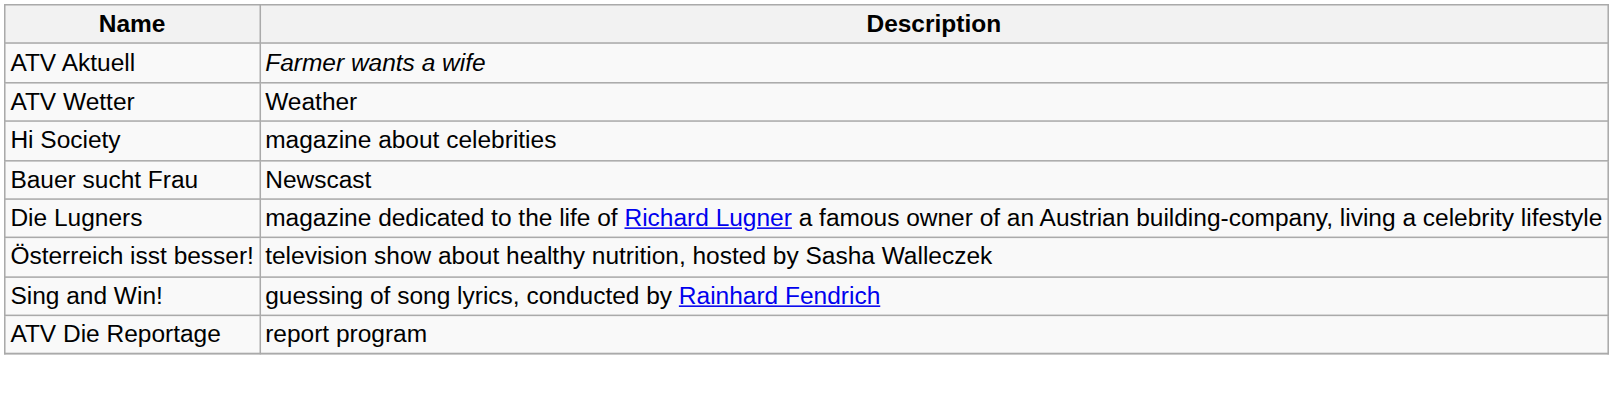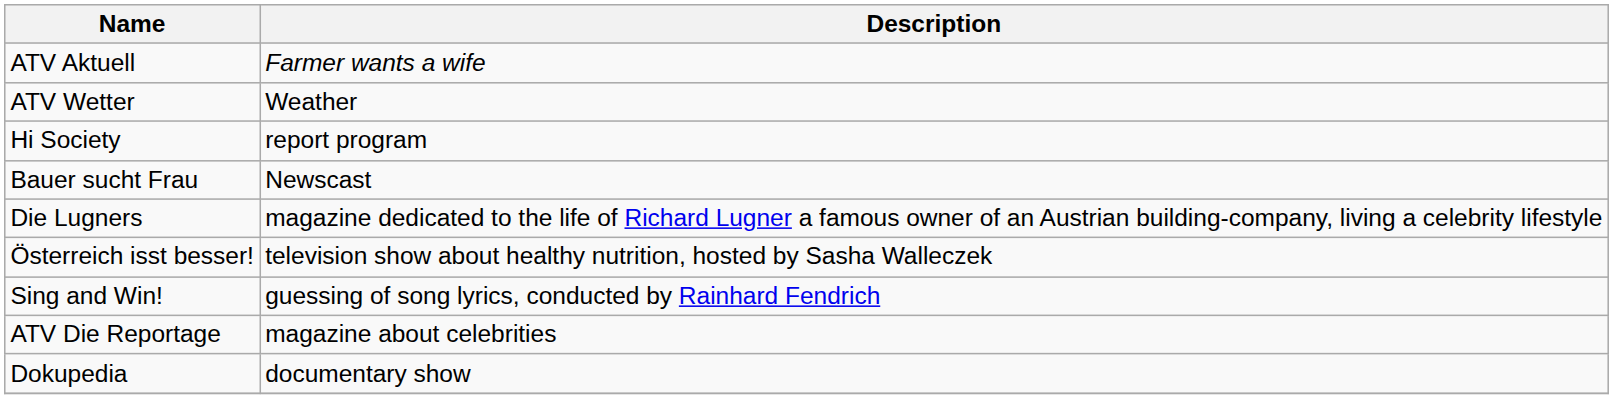Hi Society | Description: magazine about celebrities -> report program
ATV Die Reportage | Description: report program -> magazine about celebrities
+ row: Dokupedia | documentary show
